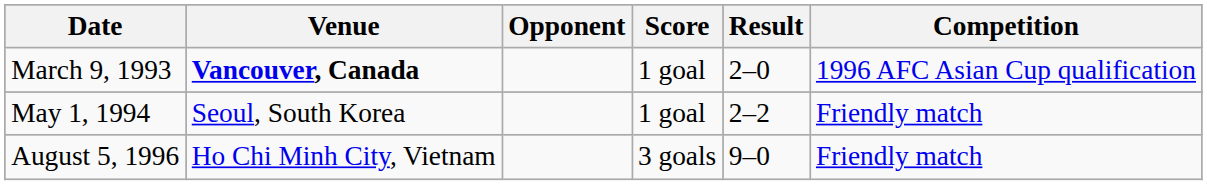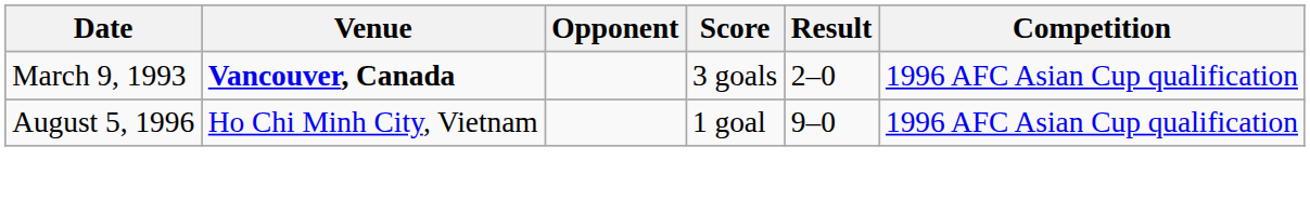March 9, 1993 | Score: 1 goal -> 3 goals
- row: May 1, 1994 | Seoul, South Korea | 1 goal | 2–2 | Friendly match
August 5, 1996 | Score: 3 goals -> 1 goal
August 5, 1996 | Competition: Friendly match -> 1996 AFC Asian Cup qualification
